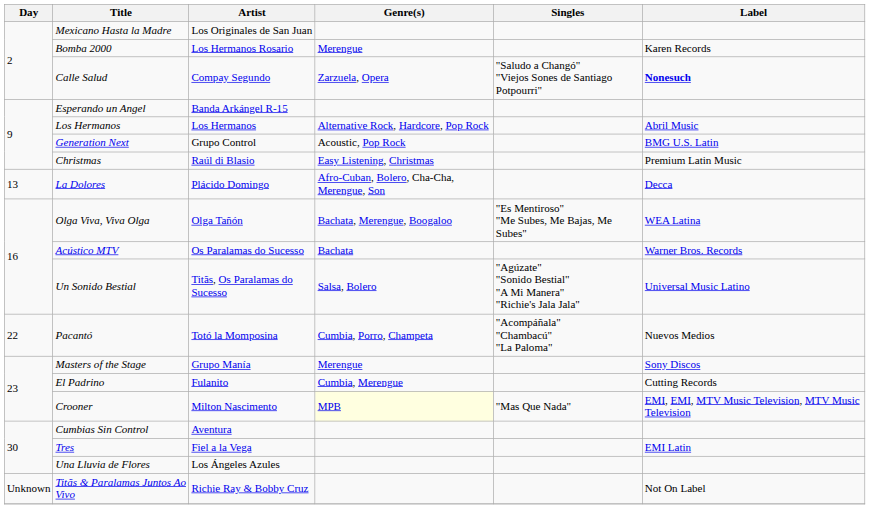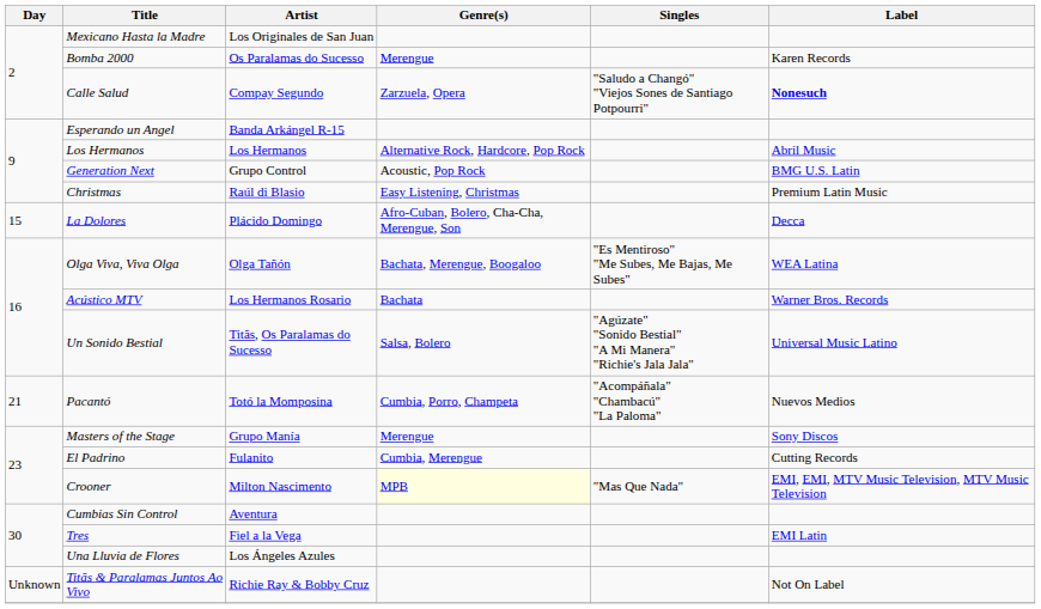Bomba 2000 | Artist: Los Hermanos Rosario -> Os Paralamas do Sucesso
La Dolores | Day: 13 -> 15
Acústico MTV | Artist: Os Paralamas do Sucesso -> Los Hermanos Rosario
Pacantó | Day: 22 -> 21
